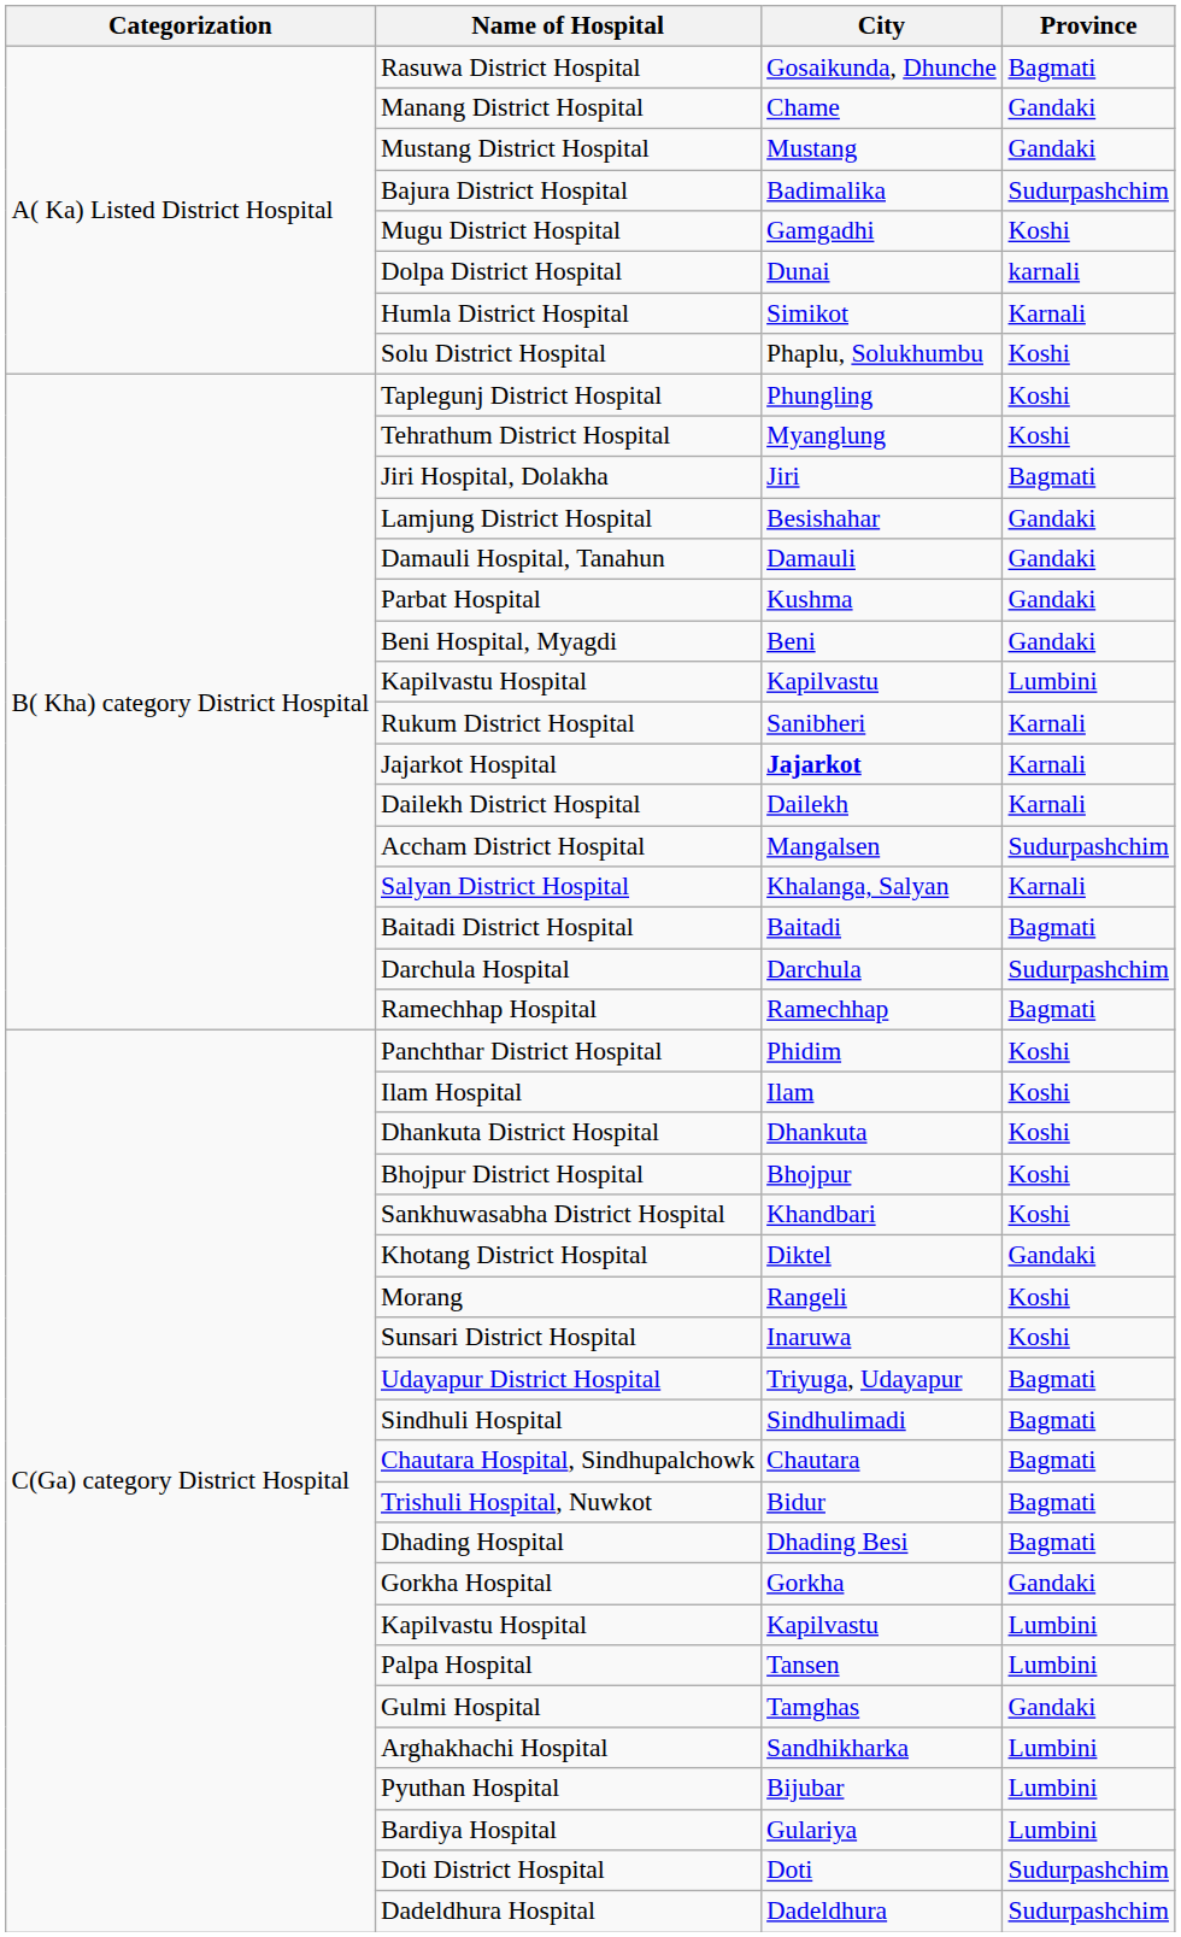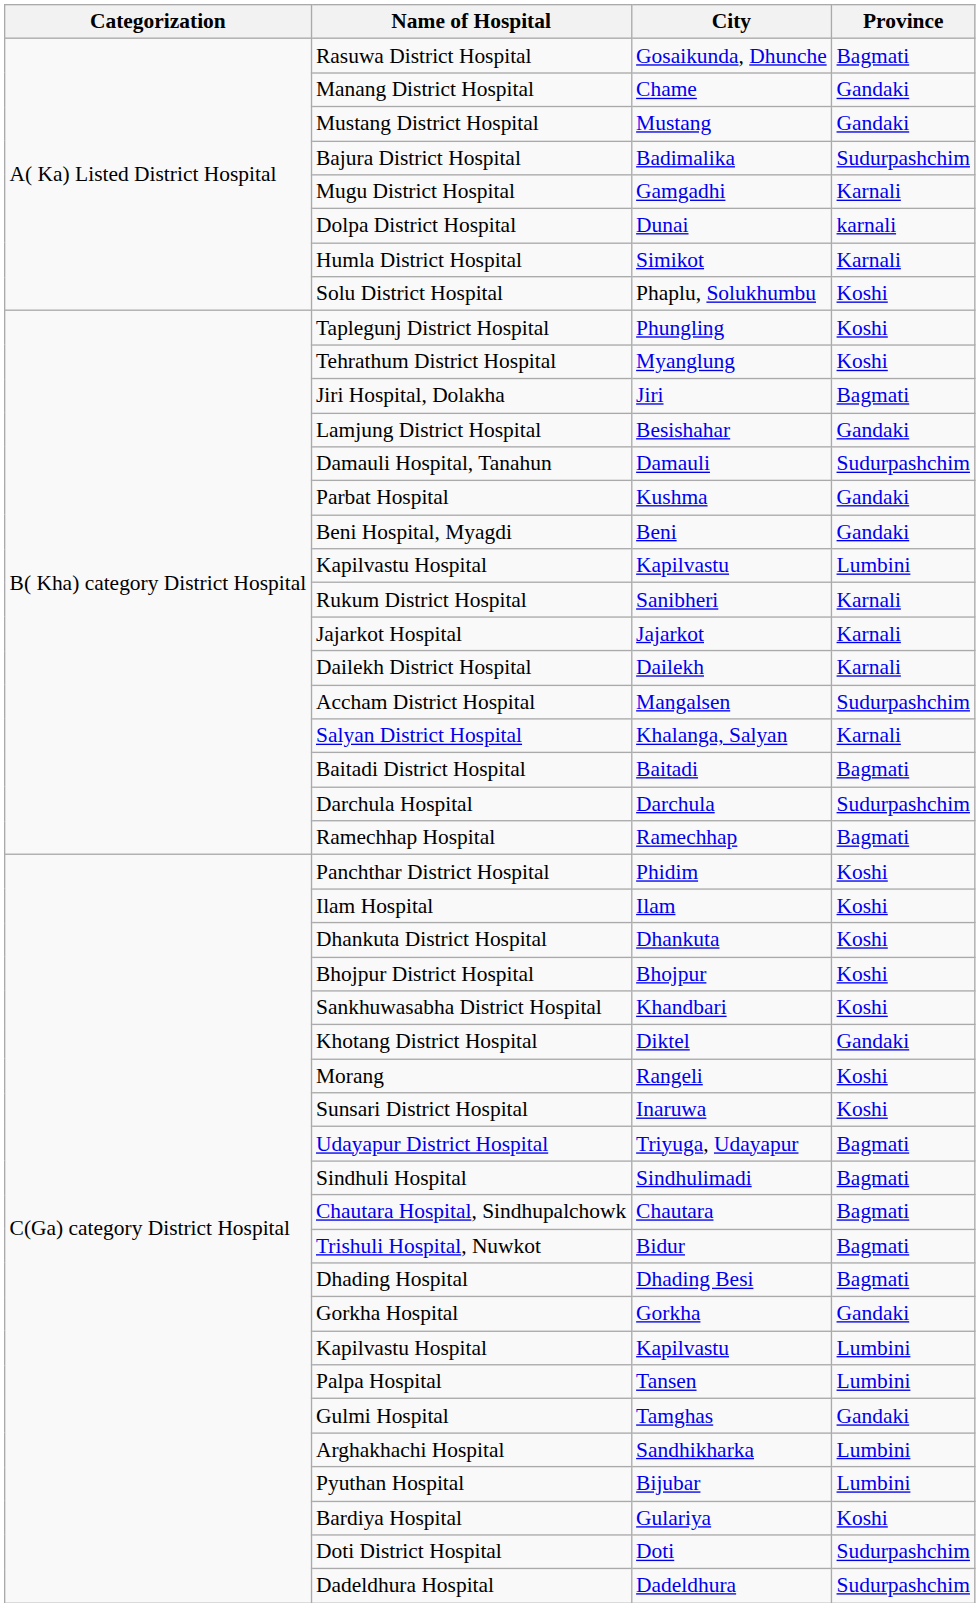Mugu District Hospital | Province: Koshi -> Karnali
Damauli Hospital, Tanahun | Province: Gandaki -> Sudurpashchim
Jajarkot Hospital | City: bold -> normal
Bardiya Hospital | Province: Lumbini -> Koshi
